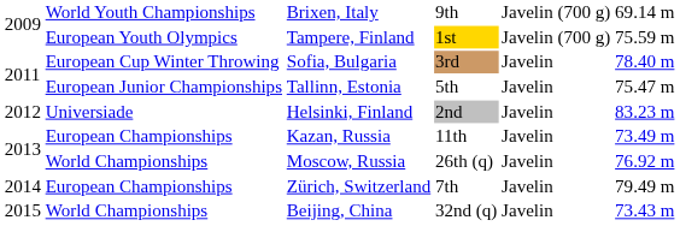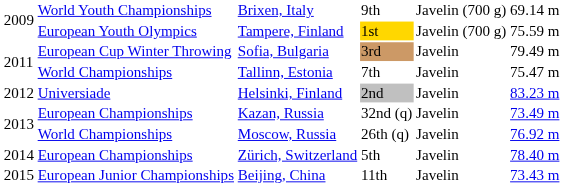Sofia, Bulgaria | column 6: 78.40 m -> 79.49 m
Tallinn, Estonia | column 2: European Junior Championships -> World Championships
Tallinn, Estonia | column 4: 5th -> 7th
Kazan, Russia | column 4: 11th -> 32nd (q)
Zürich, Switzerland | column 4: 7th -> 5th
Zürich, Switzerland | column 6: 79.49 m -> 78.40 m
Beijing, China | column 2: World Championships -> European Junior Championships
Beijing, China | column 4: 32nd (q) -> 11th
